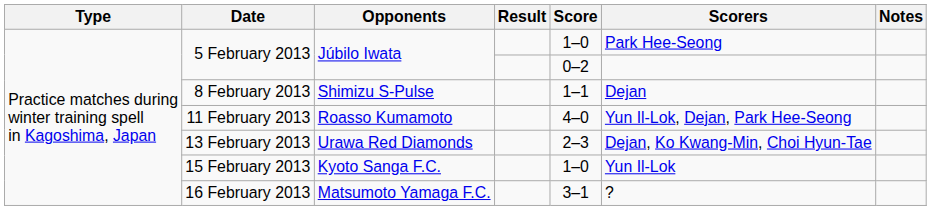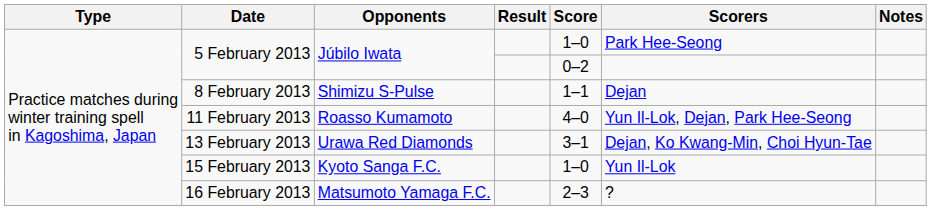13 February 2013 | Score: 2–3 -> 3–1
16 February 2013 | Score: 3–1 -> 2–3
